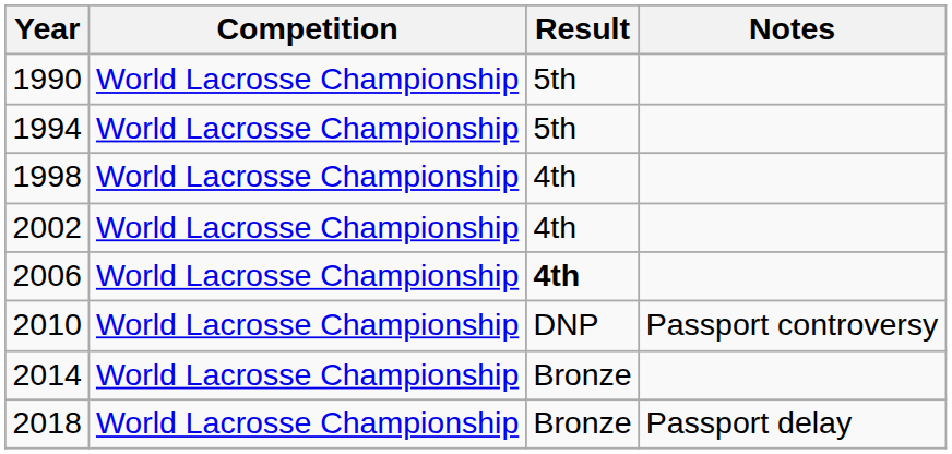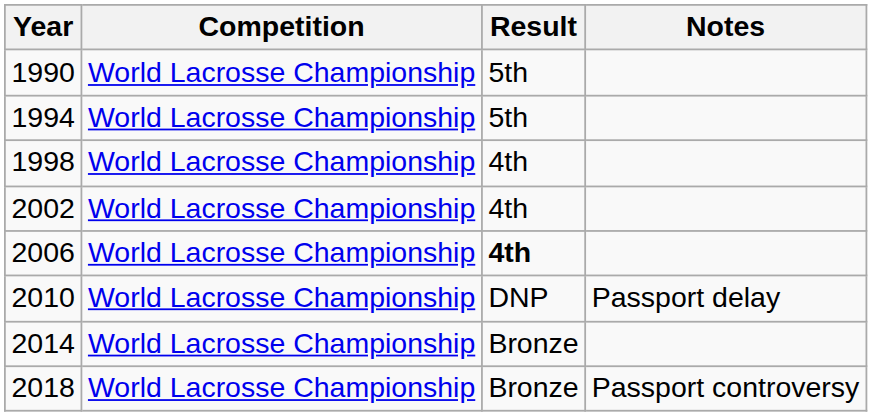2010 | Notes: Passport controversy -> Passport delay
2018 | Notes: Passport delay -> Passport controversy
